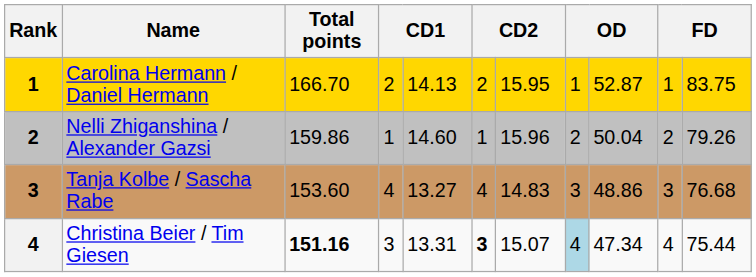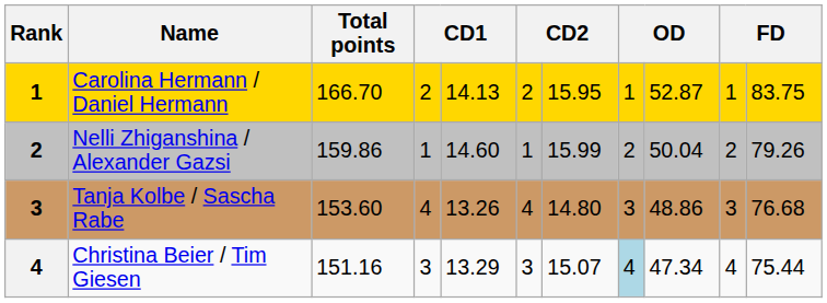Nelli Zhiganshina / Alexander Gazsi | column 7: 15.96 -> 15.99
Tanja Kolbe / Sascha Rabe | column 5: 13.27 -> 13.26
Tanja Kolbe / Sascha Rabe | column 7: 14.83 -> 14.80
Christina Beier / Tim Giesen | Total points: bold -> normal
Christina Beier / Tim Giesen | column 5: 13.31 -> 13.29
Christina Beier / Tim Giesen | column 6: bold -> normal
